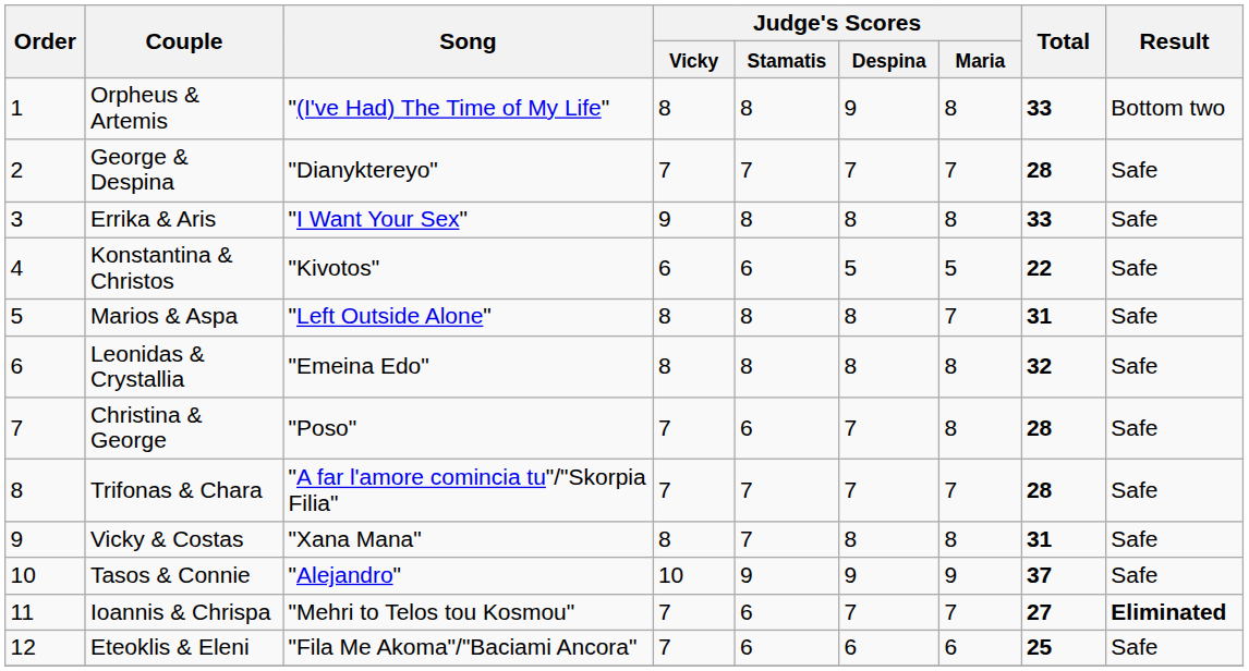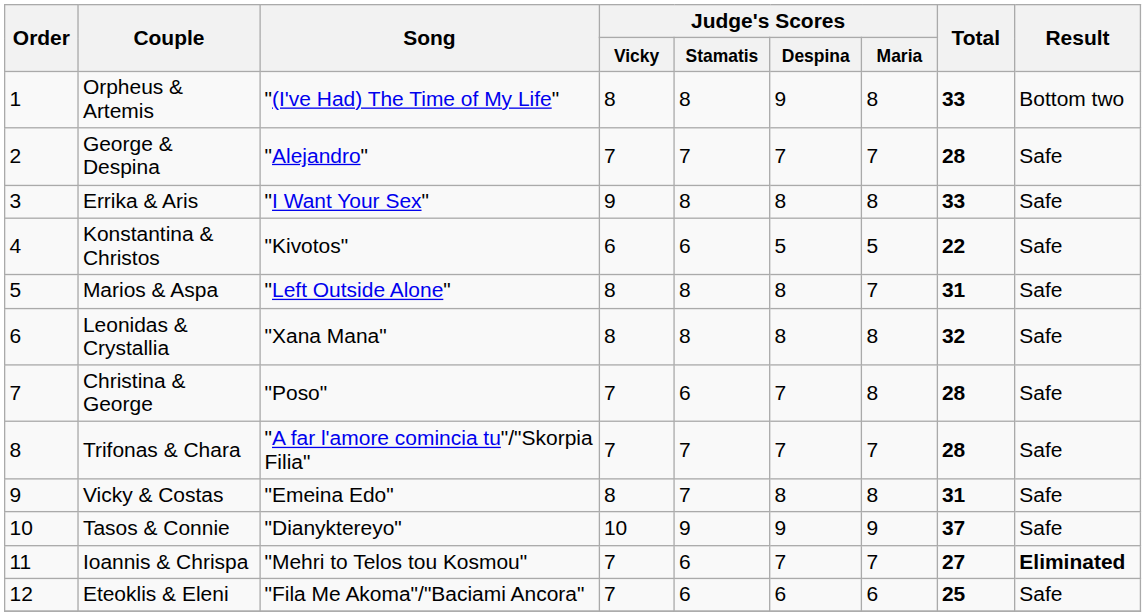George & Despina | Song: "Dianyktereyo" -> "Alejandro"
Leonidas & Crystallia | Song: "Emeina Edo" -> "Xana Mana"
Vicky & Costas | Song: "Xana Mana" -> "Emeina Edo"
Tasos & Connie | Song: "Alejandro" -> "Dianyktereyo"
